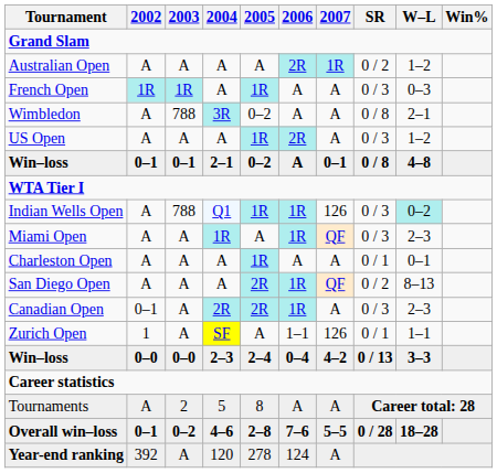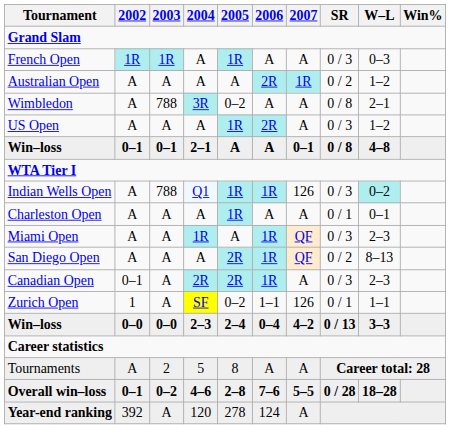rows swapped: Australian Open <-> French Open
Win–loss / 2–1 | 2005: 0–2 -> A
rows swapped: Miami Open <-> Charleston Open
Zurich Open | 2005: A -> 0–2
